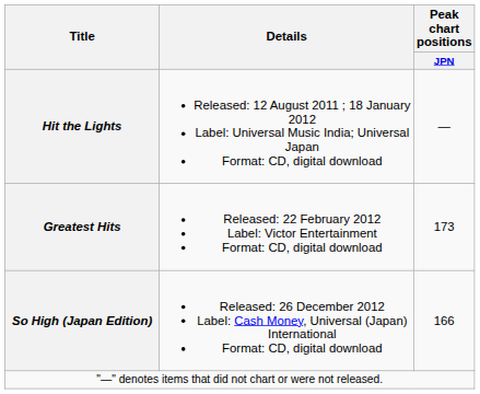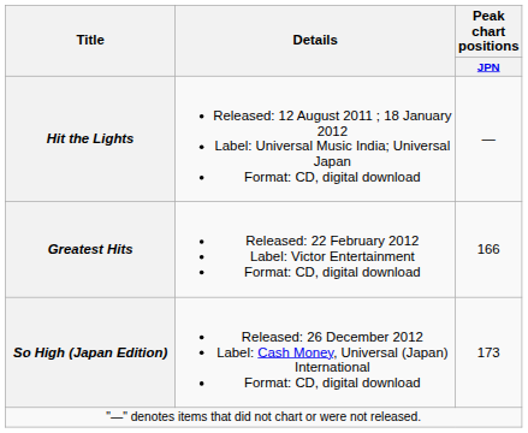Greatest Hits | Peak chart positions / JPN: 173 -> 166
So High (Japan Edition) | Peak chart positions / JPN: 166 -> 173
